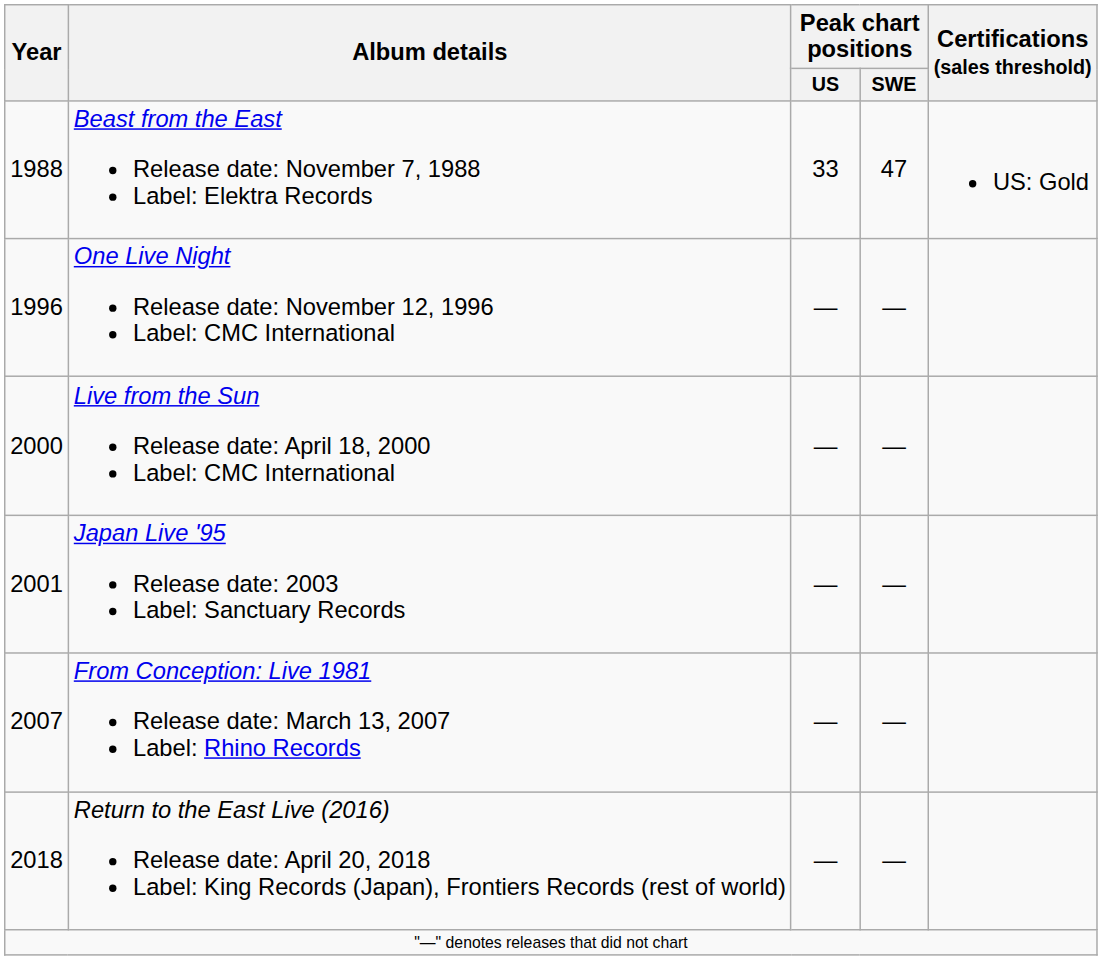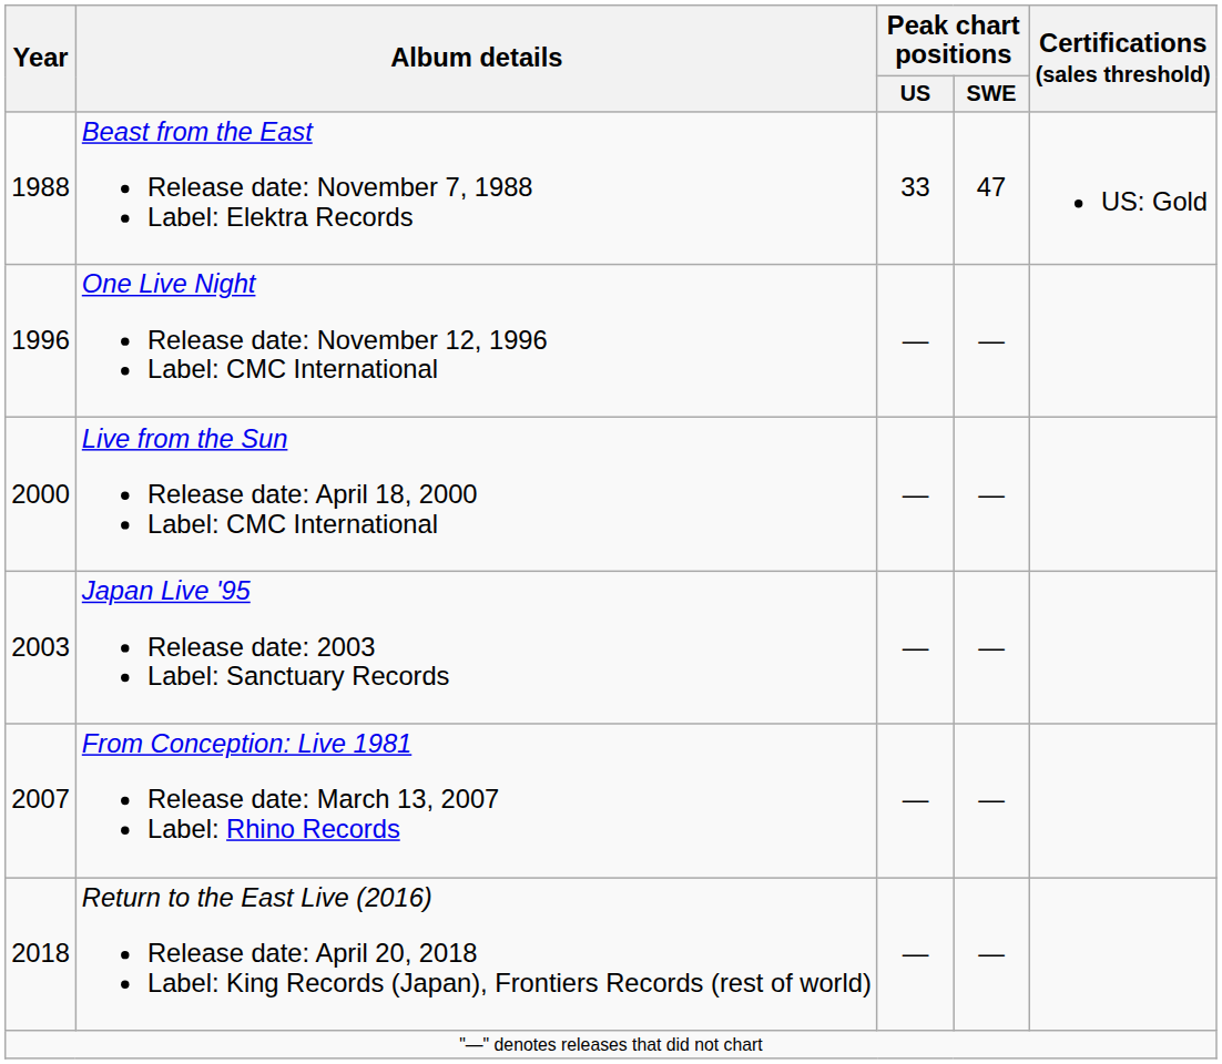Japan Live '95 Release date: 2003 Label: Sanctuary Records | Year: 2001 -> 2003
